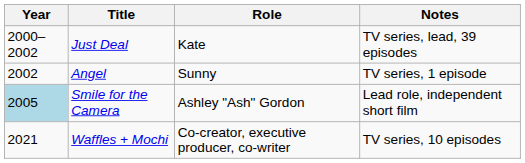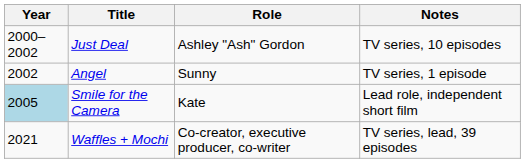Just Deal | Role: Kate -> Ashley "Ash" Gordon
Just Deal | Notes: TV series, lead, 39 episodes -> TV series, 10 episodes
Smile for the Camera | Role: Ashley "Ash" Gordon -> Kate
Waffles + Mochi | Notes: TV series, 10 episodes -> TV series, lead, 39 episodes
